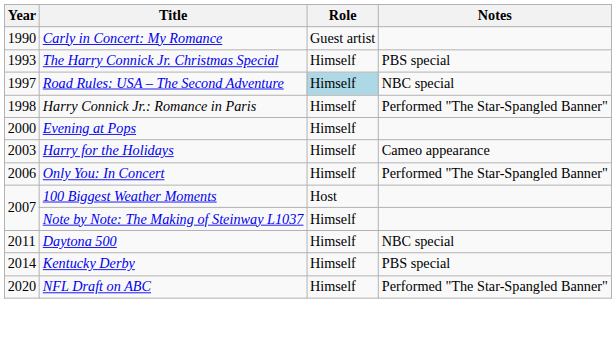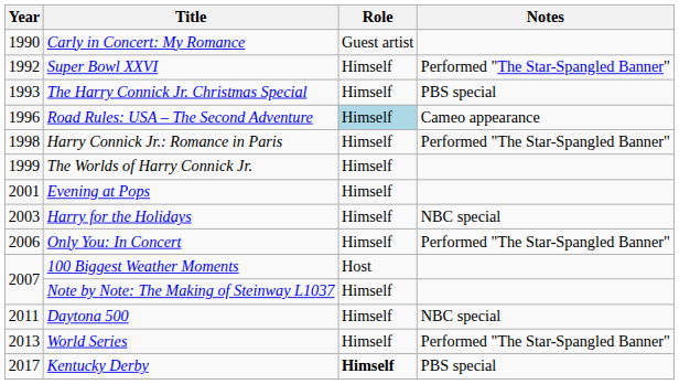+ row: 1992 | Super Bowl XXVI | Himself | Performed "The Star-Spangled Banner"
Road Rules: USA – The Second Adventure | Year: 1997 -> 1996
Road Rules: USA – The Second Adventure | Notes: NBC special -> Cameo appearance
+ row: 1999 | The Worlds of Harry Connick Jr. | Himself
Evening at Pops | Year: 2000 -> 2001
Harry for the Holidays | Notes: Cameo appearance -> NBC special
+ row: 2013 | World Series | Himself | Performed "The Star-Spangled Banner"
Kentucky Derby | Year: 2014 -> 2017
Kentucky Derby | Role: normal -> bold
- row: 2020 | NFL Draft on ABC | Himself | Performed "The Star-Spangled Banner"
